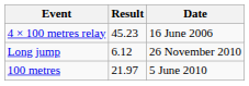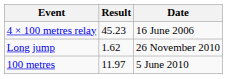Long jump | Result: 6.12 -> 1.62
100 metres | Result: 21.97 -> 11.97
